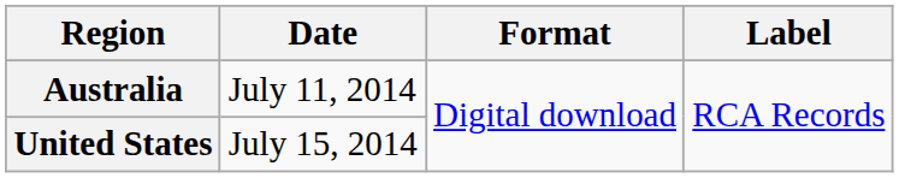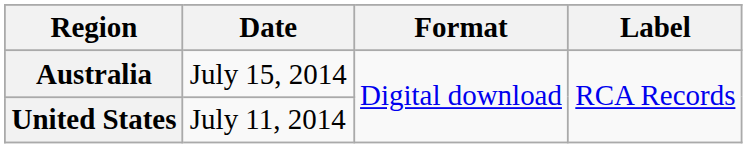Australia | Date: July 11, 2014 -> July 15, 2014
United States | Date: July 15, 2014 -> July 11, 2014
